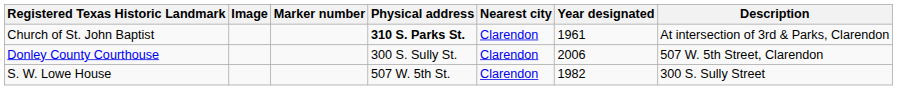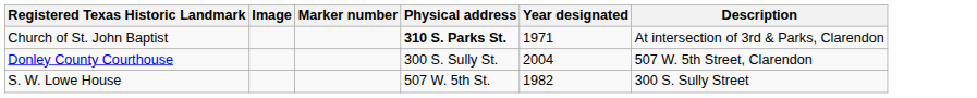- column: Nearest city | Clarendon | Clarendon | Clarendon
Church of St. John Baptist | Year designated: 1961 -> 1971
Donley County Courthouse | Year designated: 2006 -> 2004
